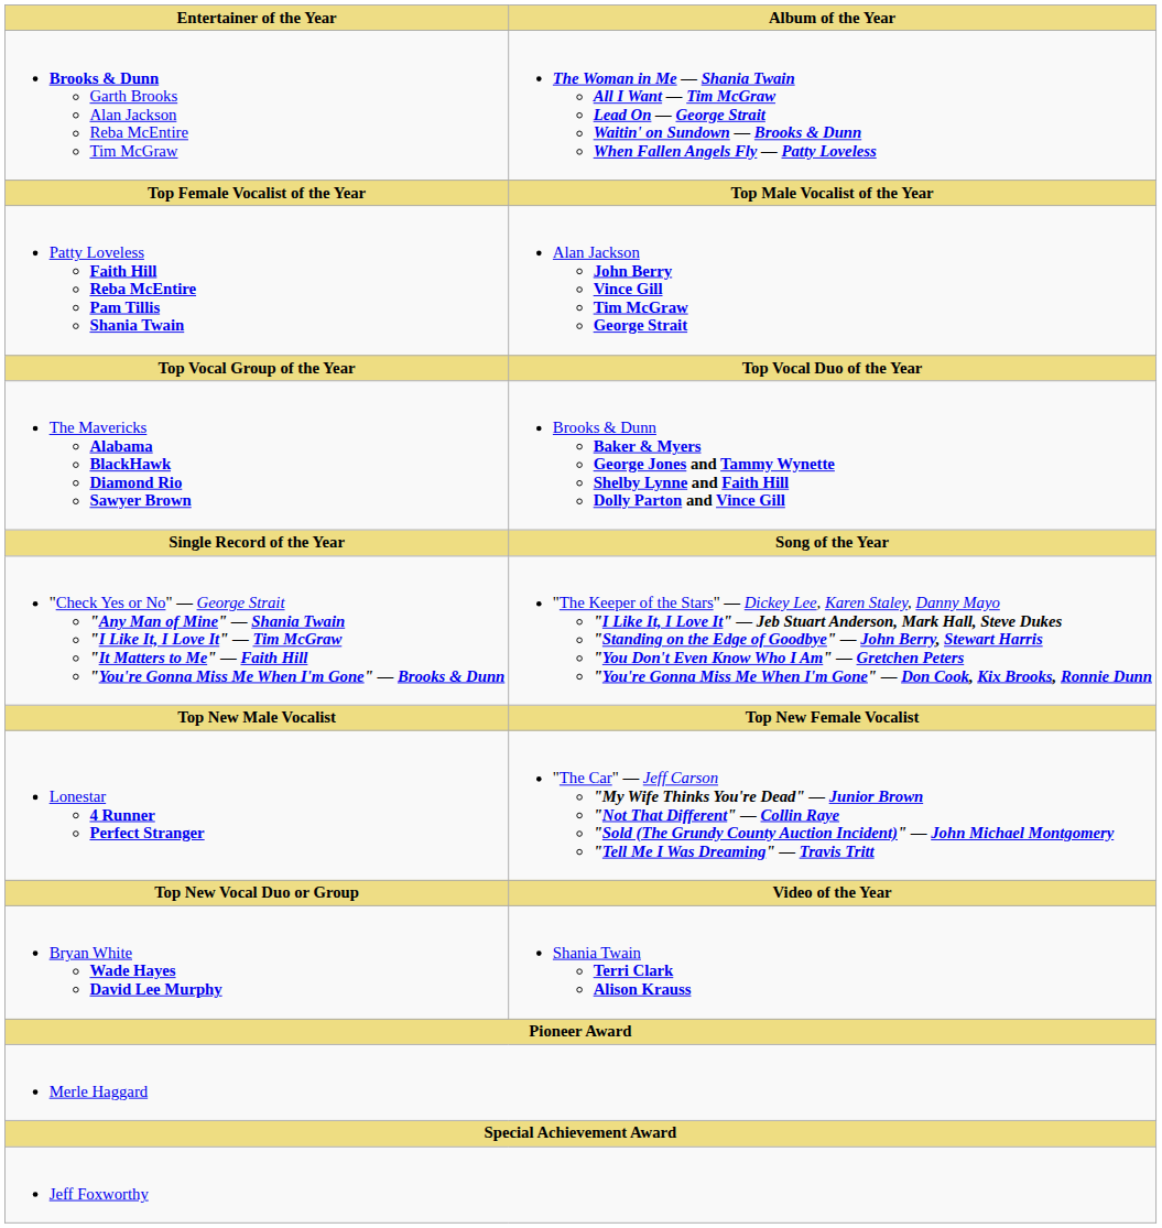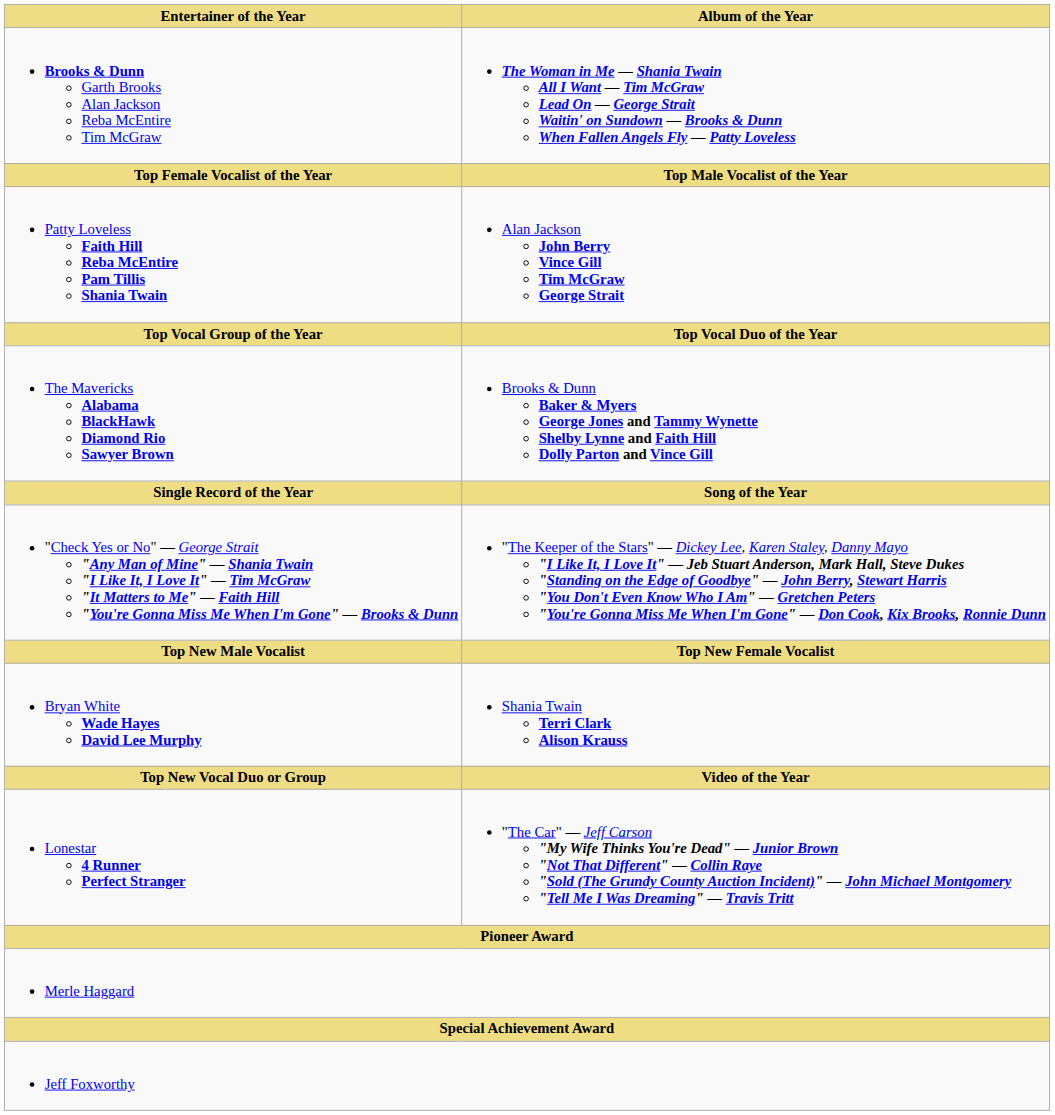rows swapped: Bryan White Wade Hayes David Lee Murphy <-> Lonestar 4 Runner Perfect Stranger
